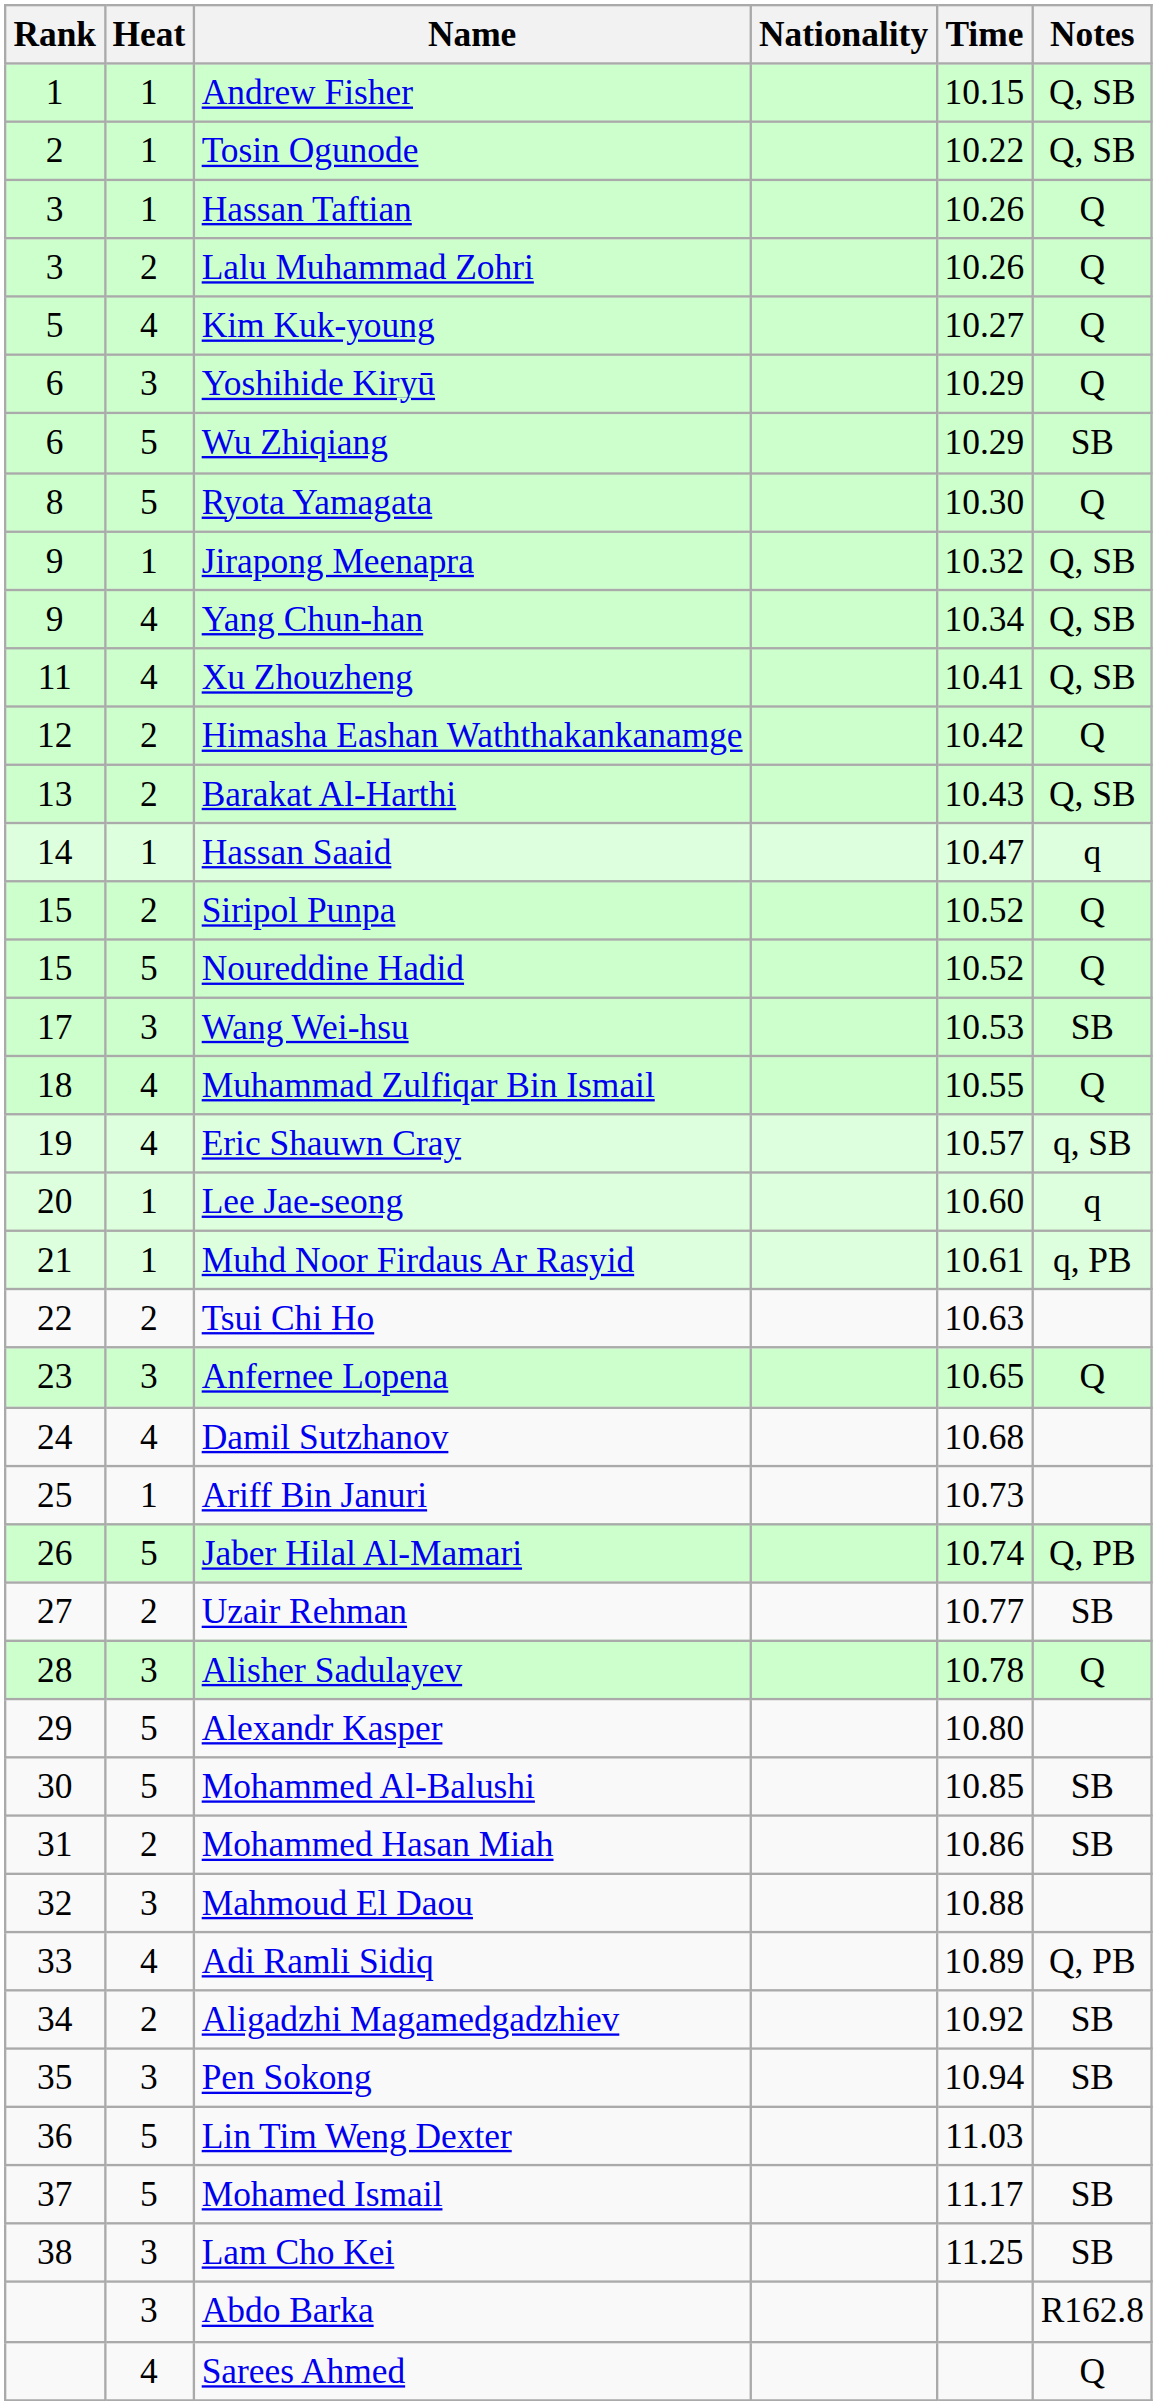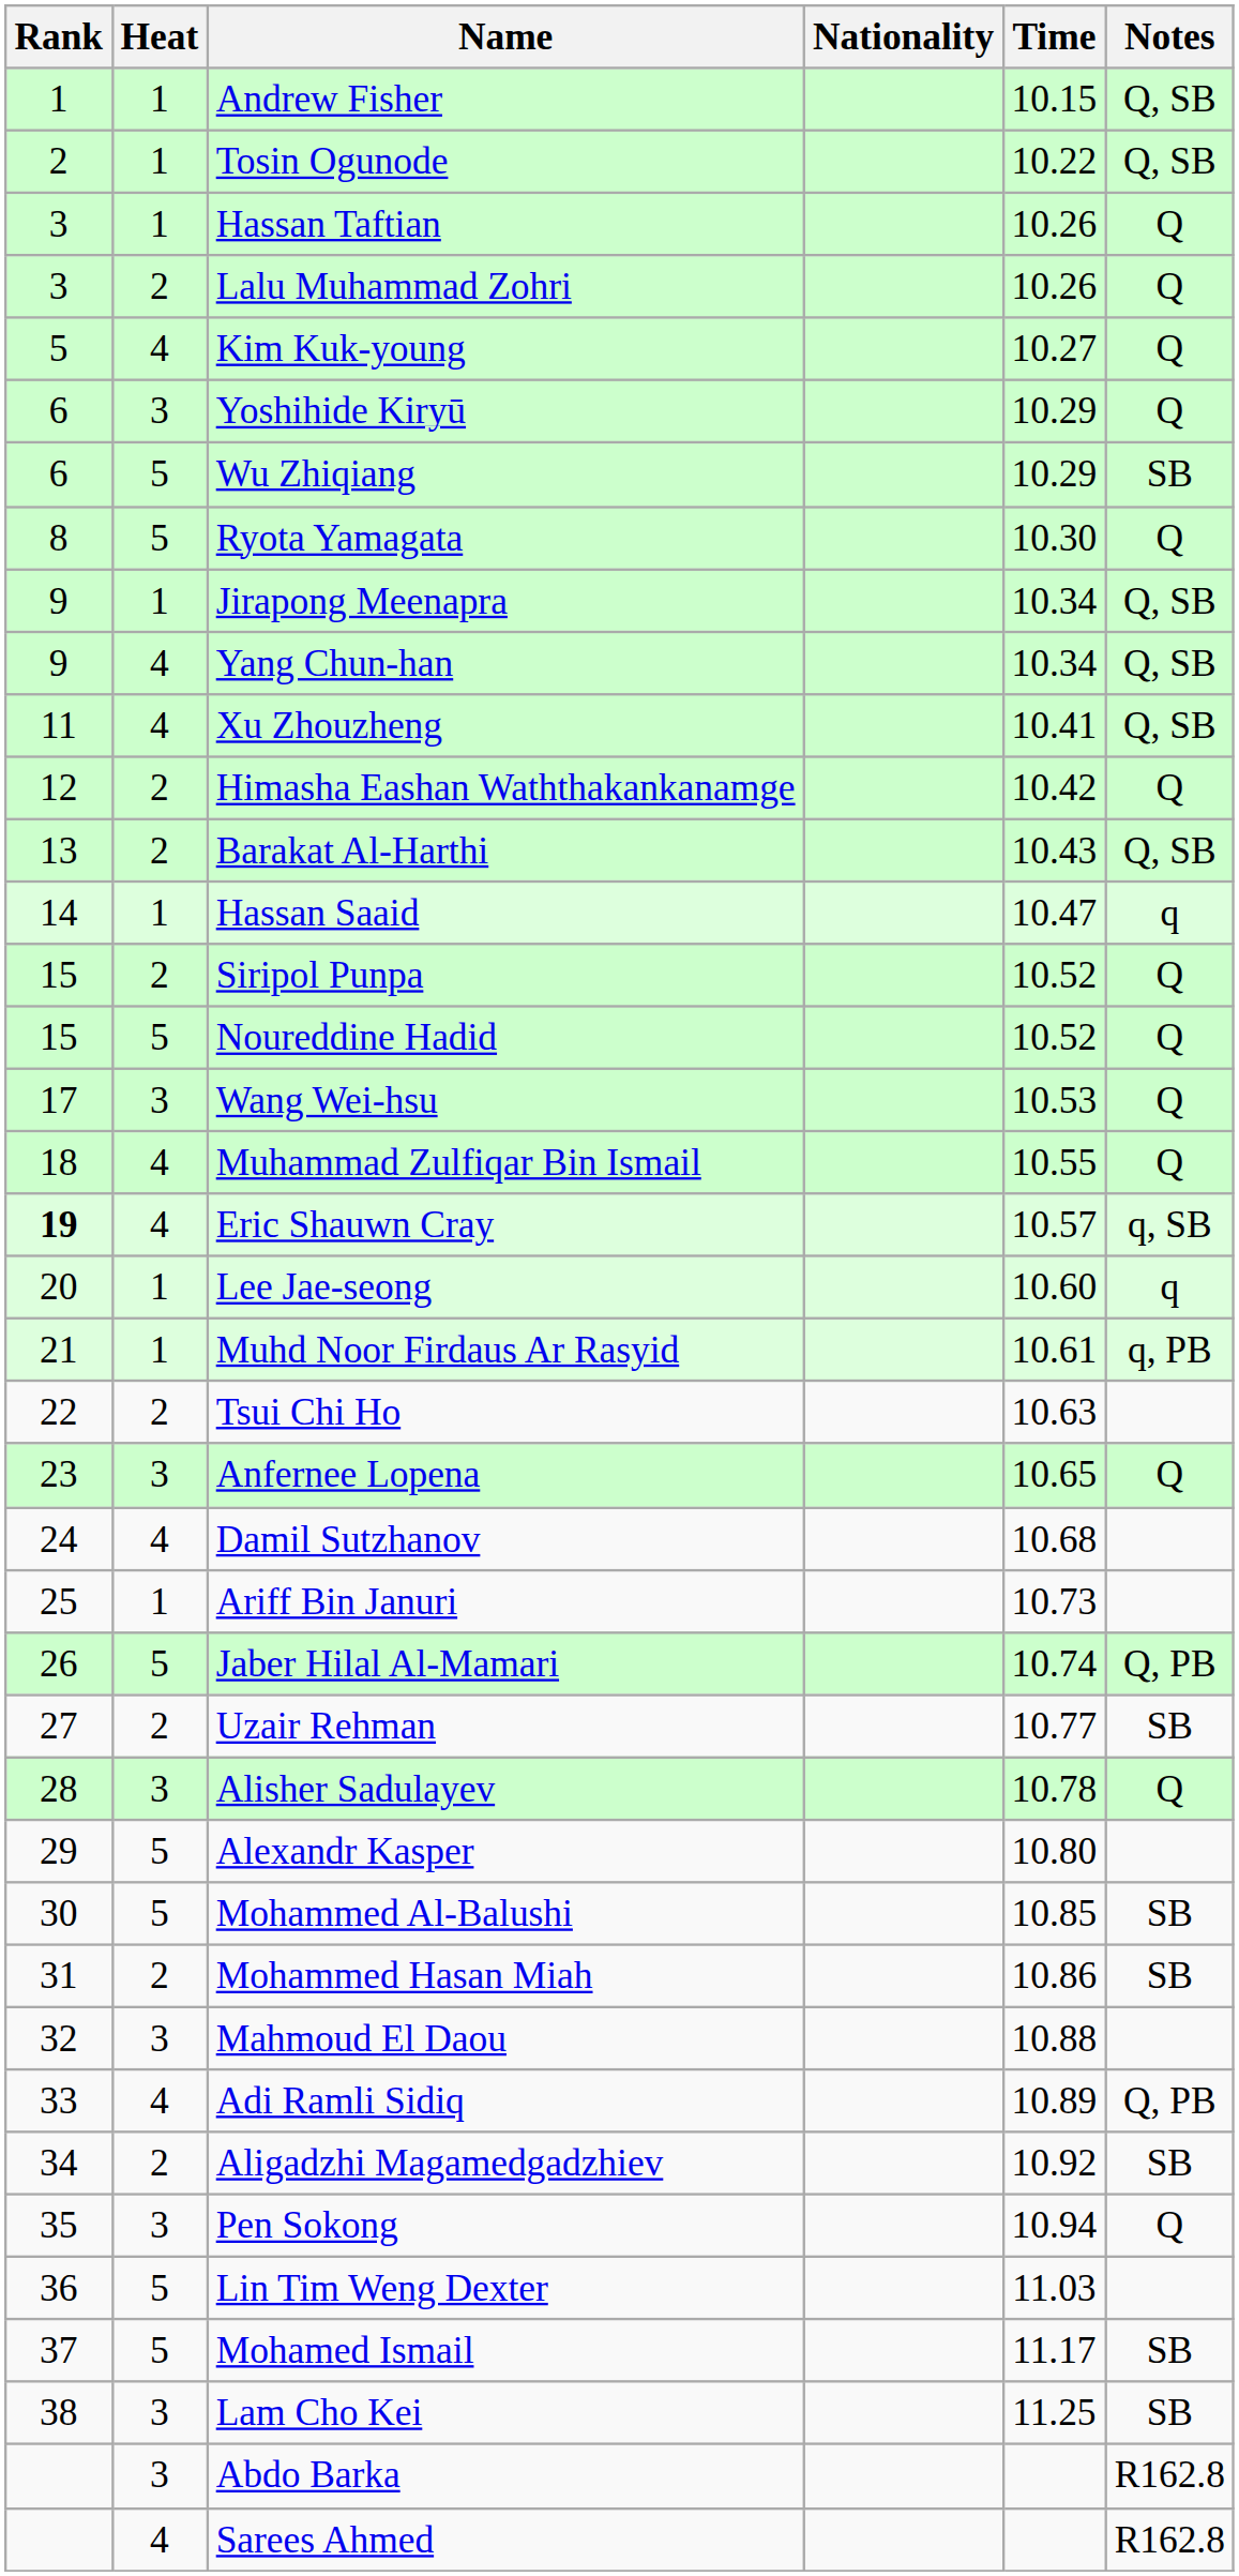Jirapong Meenapra | Time: 10.32 -> 10.34
Wang Wei-hsu | Notes: SB -> Q
Eric Shauwn Cray | Rank: normal -> bold
Pen Sokong | Notes: SB -> Q
Sarees Ahmed | Notes: Q -> R162.8
